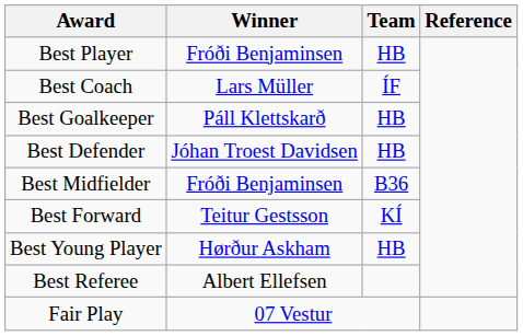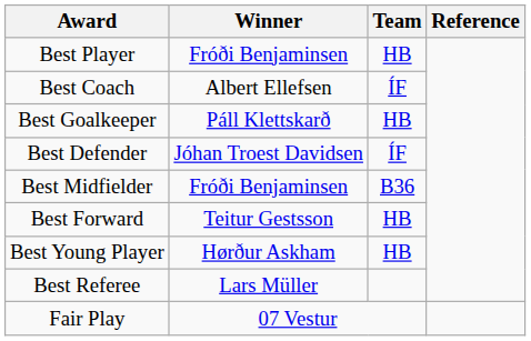Best Coach | Winner: Lars Müller -> Albert Ellefsen
Best Defender | Team: HB -> ÍF
Best Forward | Team: KÍ -> HB
Best Referee | Winner: Albert Ellefsen -> Lars Müller
